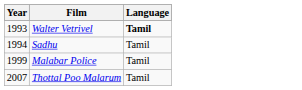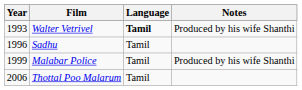+ column: Notes | Produced by his wife Shanthi | Produced by his wife Shanthi
Sadhu | Year: 1994 -> 1996
Thottal Poo Malarum | Year: 2007 -> 2006
